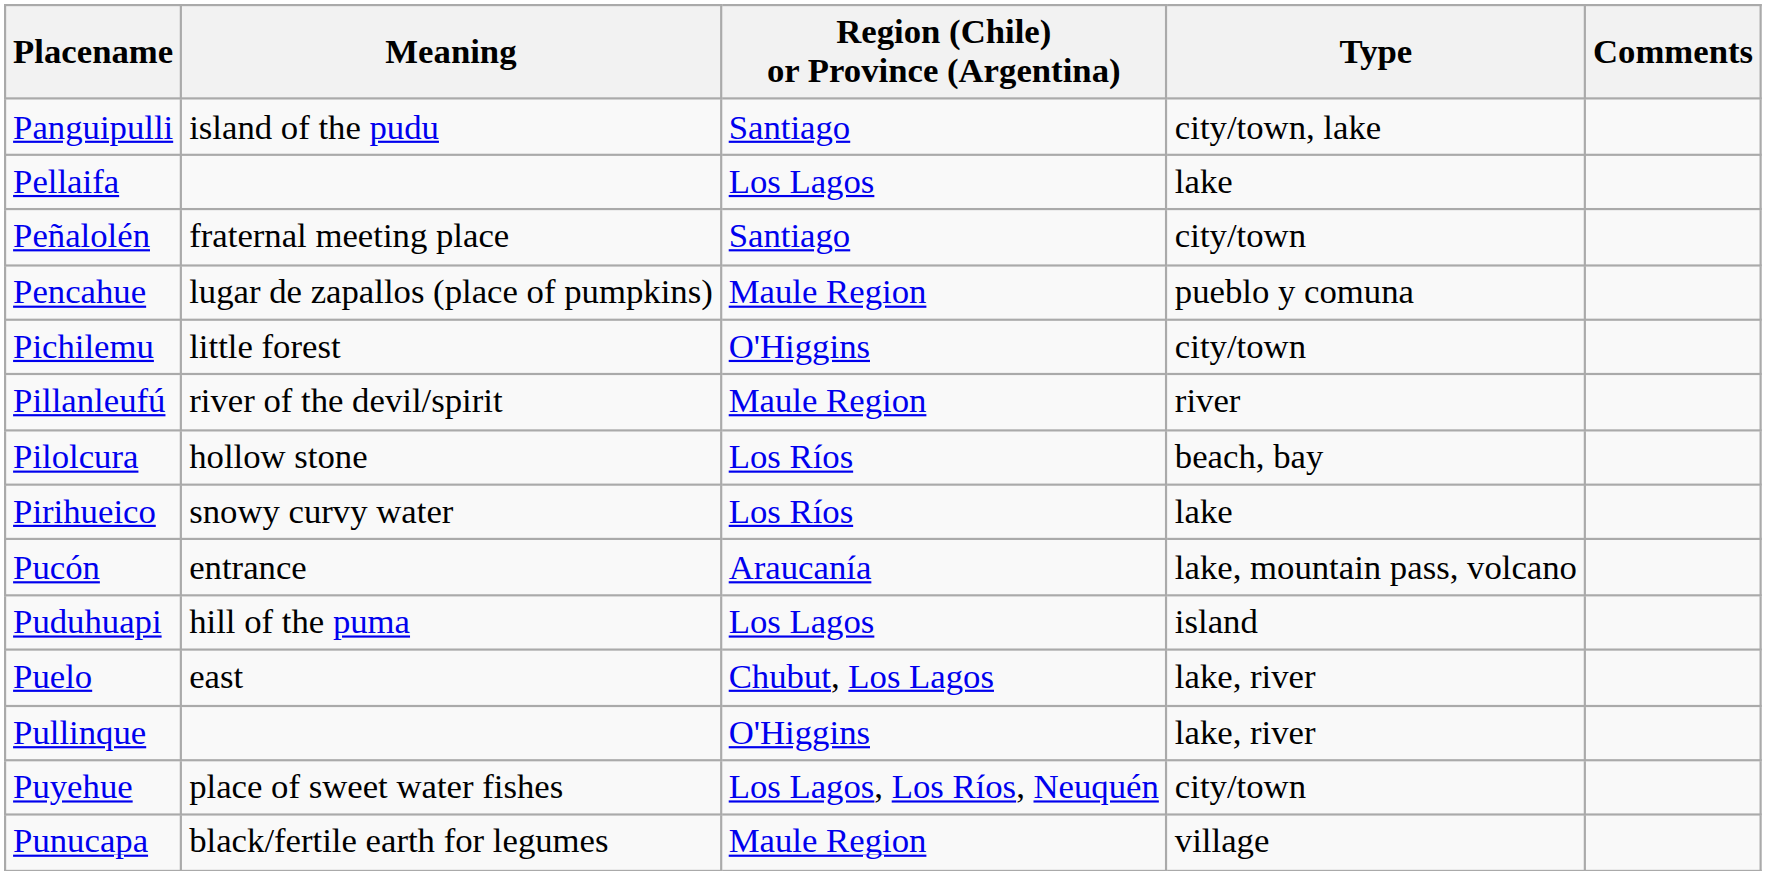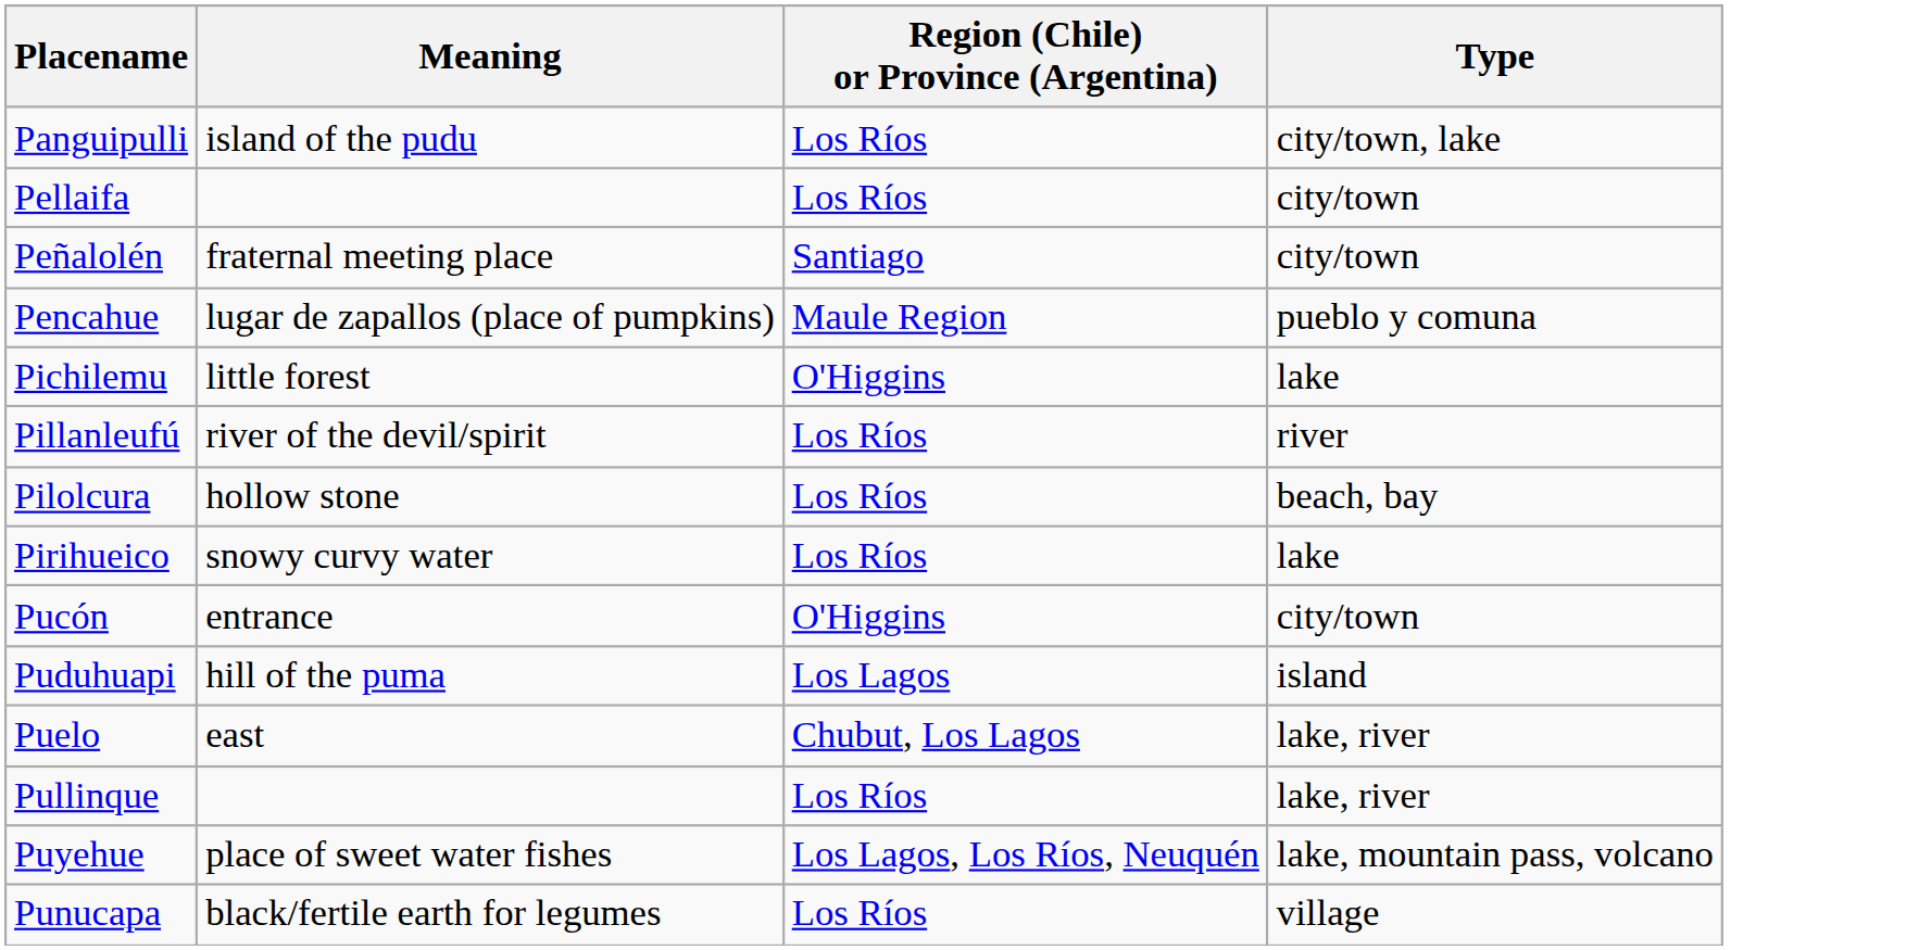- column: Comments
Panguipulli | Region (Chile) or Province (Argentina): Santiago -> Los Ríos
Pellaifa | Region (Chile) or Province (Argentina): Los Lagos -> Los Ríos
Pellaifa | Type: lake -> city/town
Pichilemu | Type: city/town -> lake
Pillanleufú | Region (Chile) or Province (Argentina): Maule Region -> Los Ríos
Pucón | Region (Chile) or Province (Argentina): Araucanía -> O'Higgins
Pucón | Type: lake, mountain pass, volcano -> city/town
Pullinque | Region (Chile) or Province (Argentina): O'Higgins -> Los Ríos
Puyehue | Type: city/town -> lake, mountain pass, volcano
Punucapa | Region (Chile) or Province (Argentina): Maule Region -> Los Ríos
